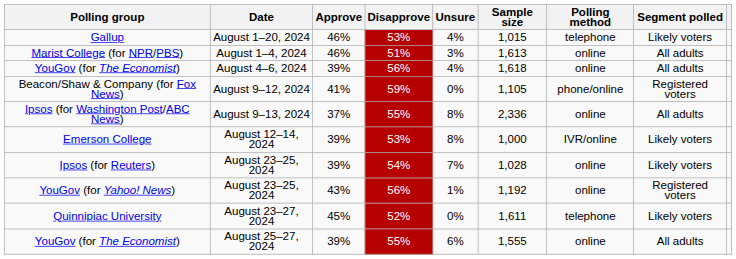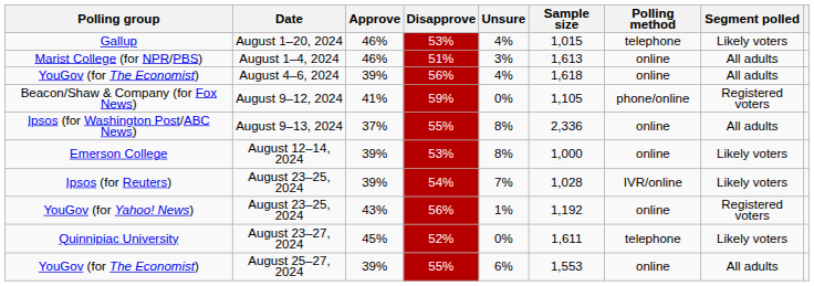Emerson College | Polling method: IVR/online -> online
Ipsos (for Reuters) | Polling method: online -> IVR/online
YouGov (for The Economist) / August 25–27, 2024 | Sample size: 1,555 -> 1,553
